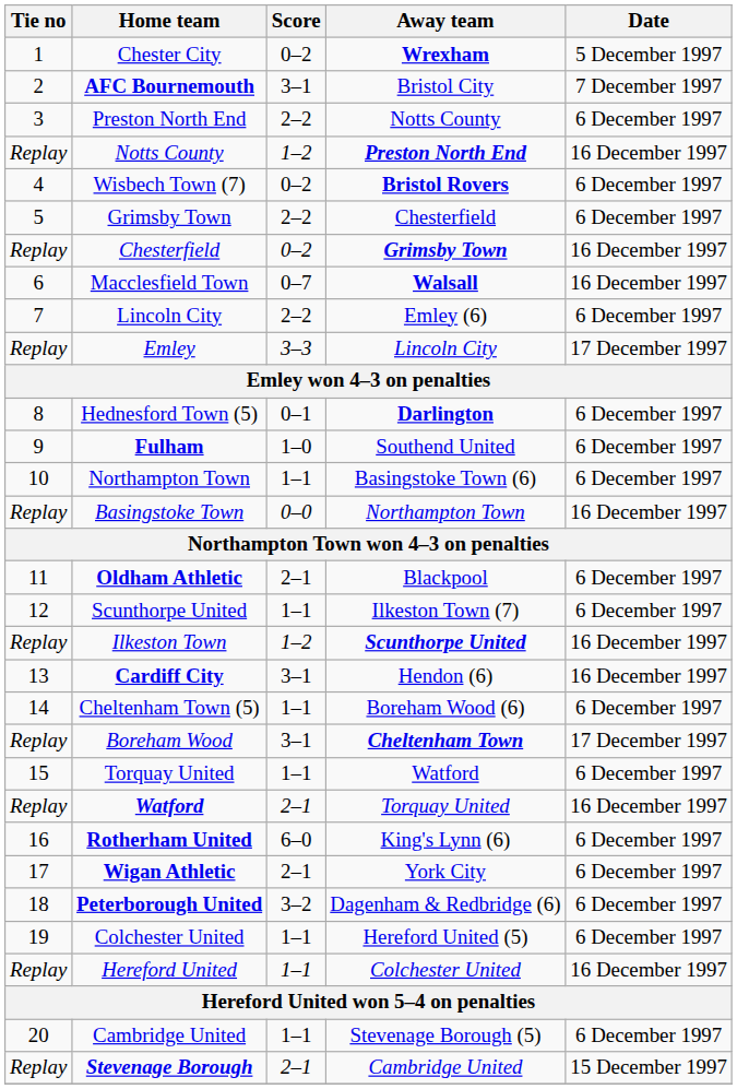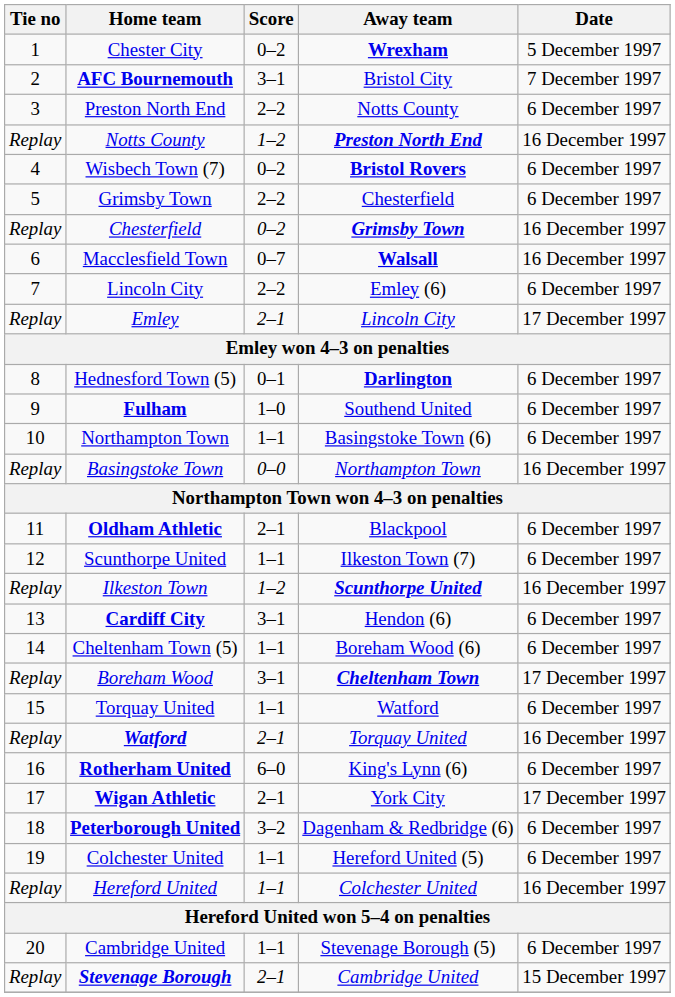Emley | Score: 3–3 -> 2–1
Cardiff City | Date: 16 December 1997 -> 6 December 1997
Wigan Athletic | Date: 6 December 1997 -> 17 December 1997
